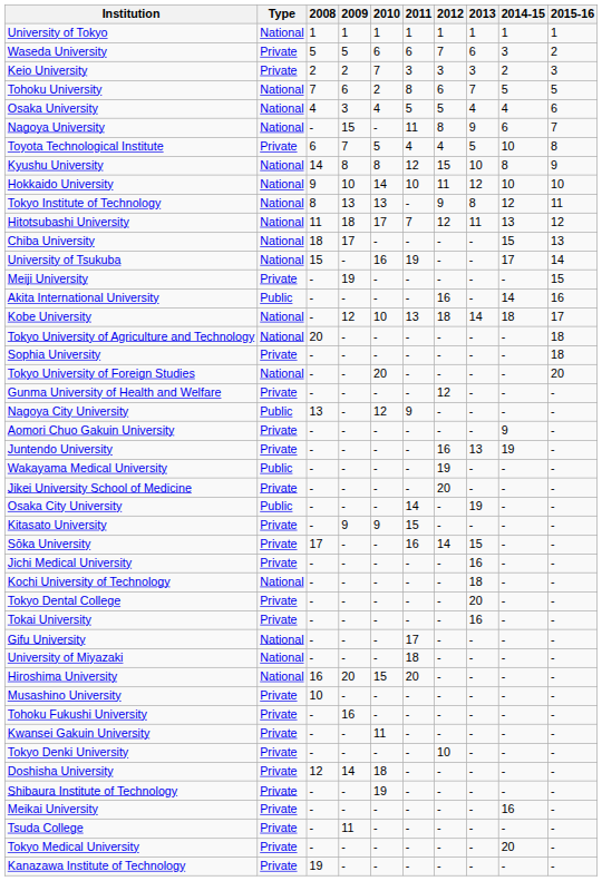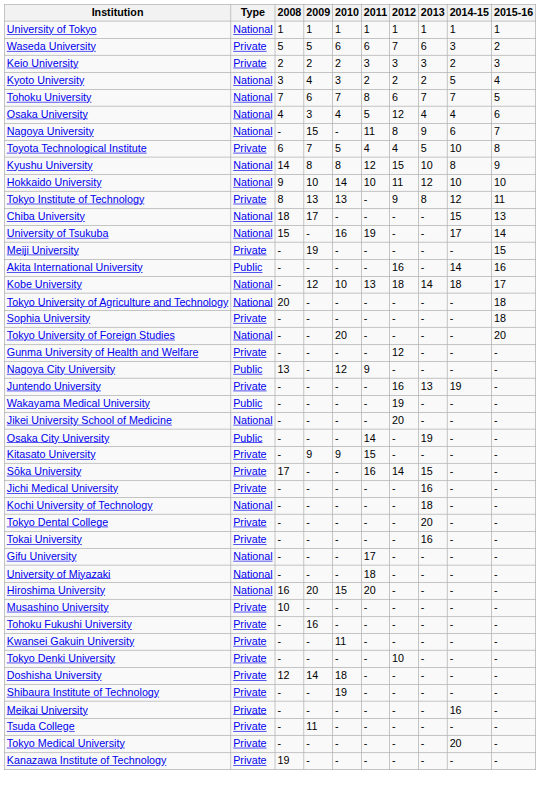Keio University | 2010: 7 -> 2
+ row: Kyoto University | National | 3 | 4 | 3 | 2 | 2 | 2 | 5 | 4
Tohoku University | 2010: 2 -> 7
Tohoku University | 2014-15: 5 -> 7
Osaka University | 2012: 5 -> 12
Tokyo Institute of Technology | Type: National -> Private
- row: Hitotsubashi University | National | 11 | 18 | 17 | 7 | 12 | 11 | 13 | 12
- row: Aomori Chuo Gakuin University | Private | - | - | - | - | - | - | 9 | -
Jikei University School of Medicine | Type: Private -> National
